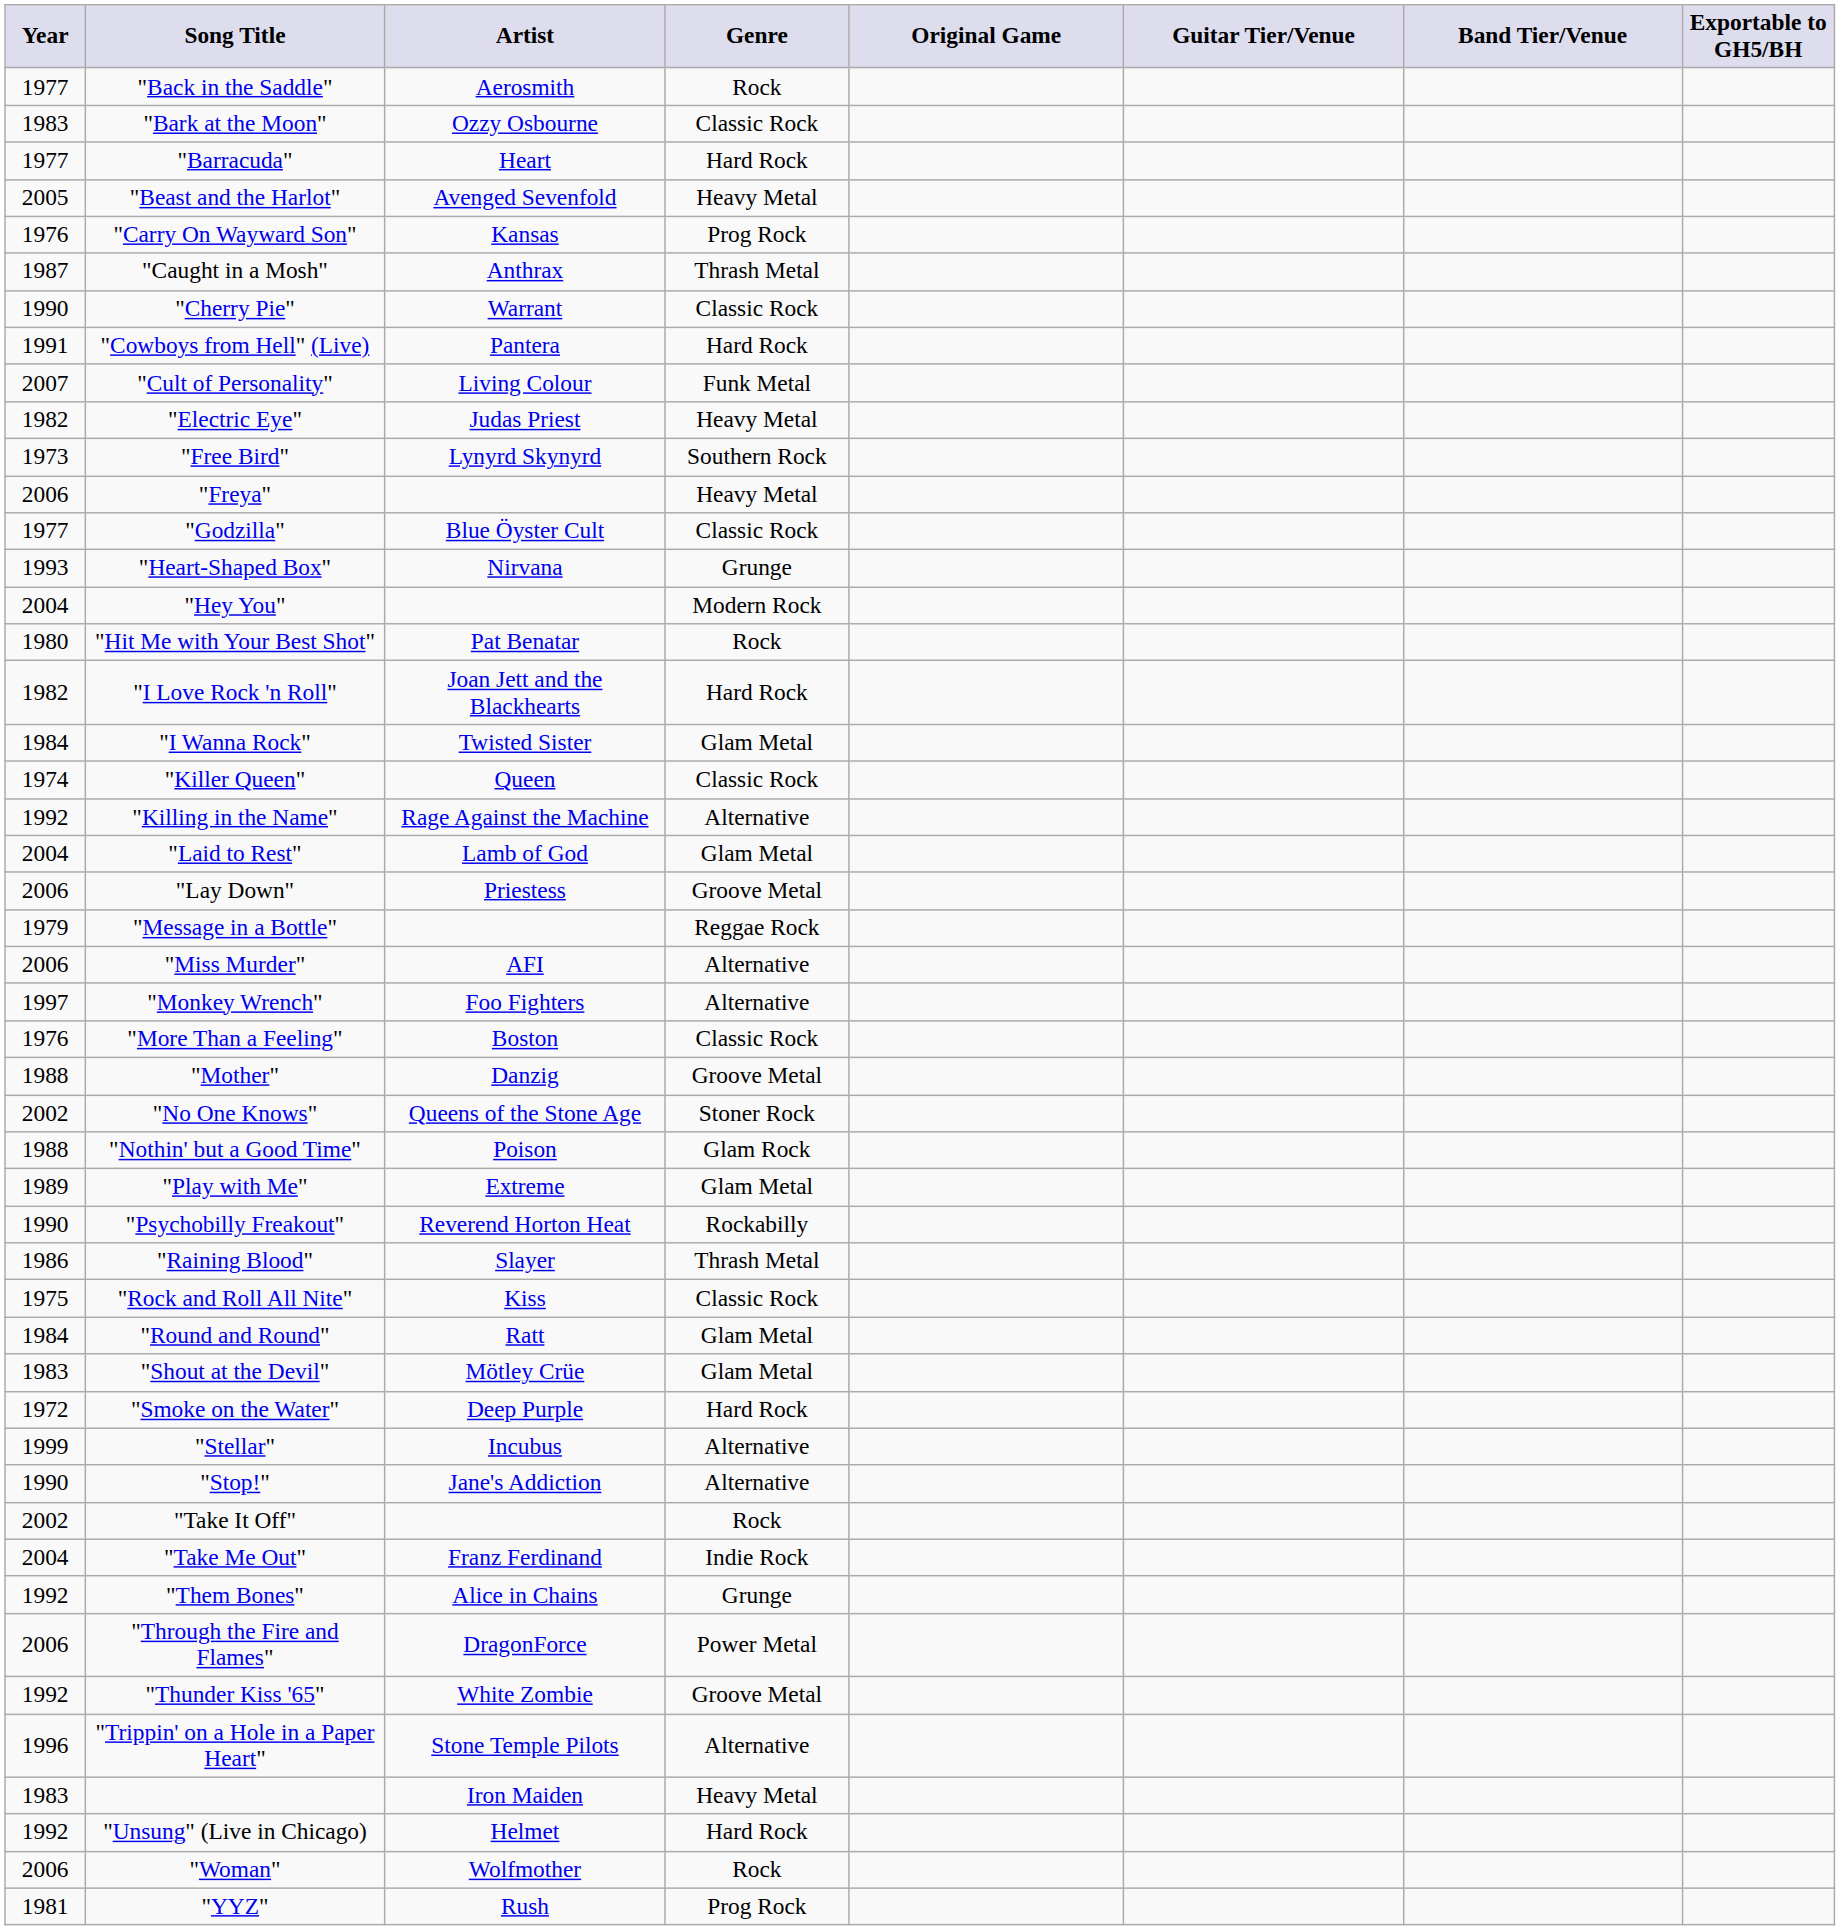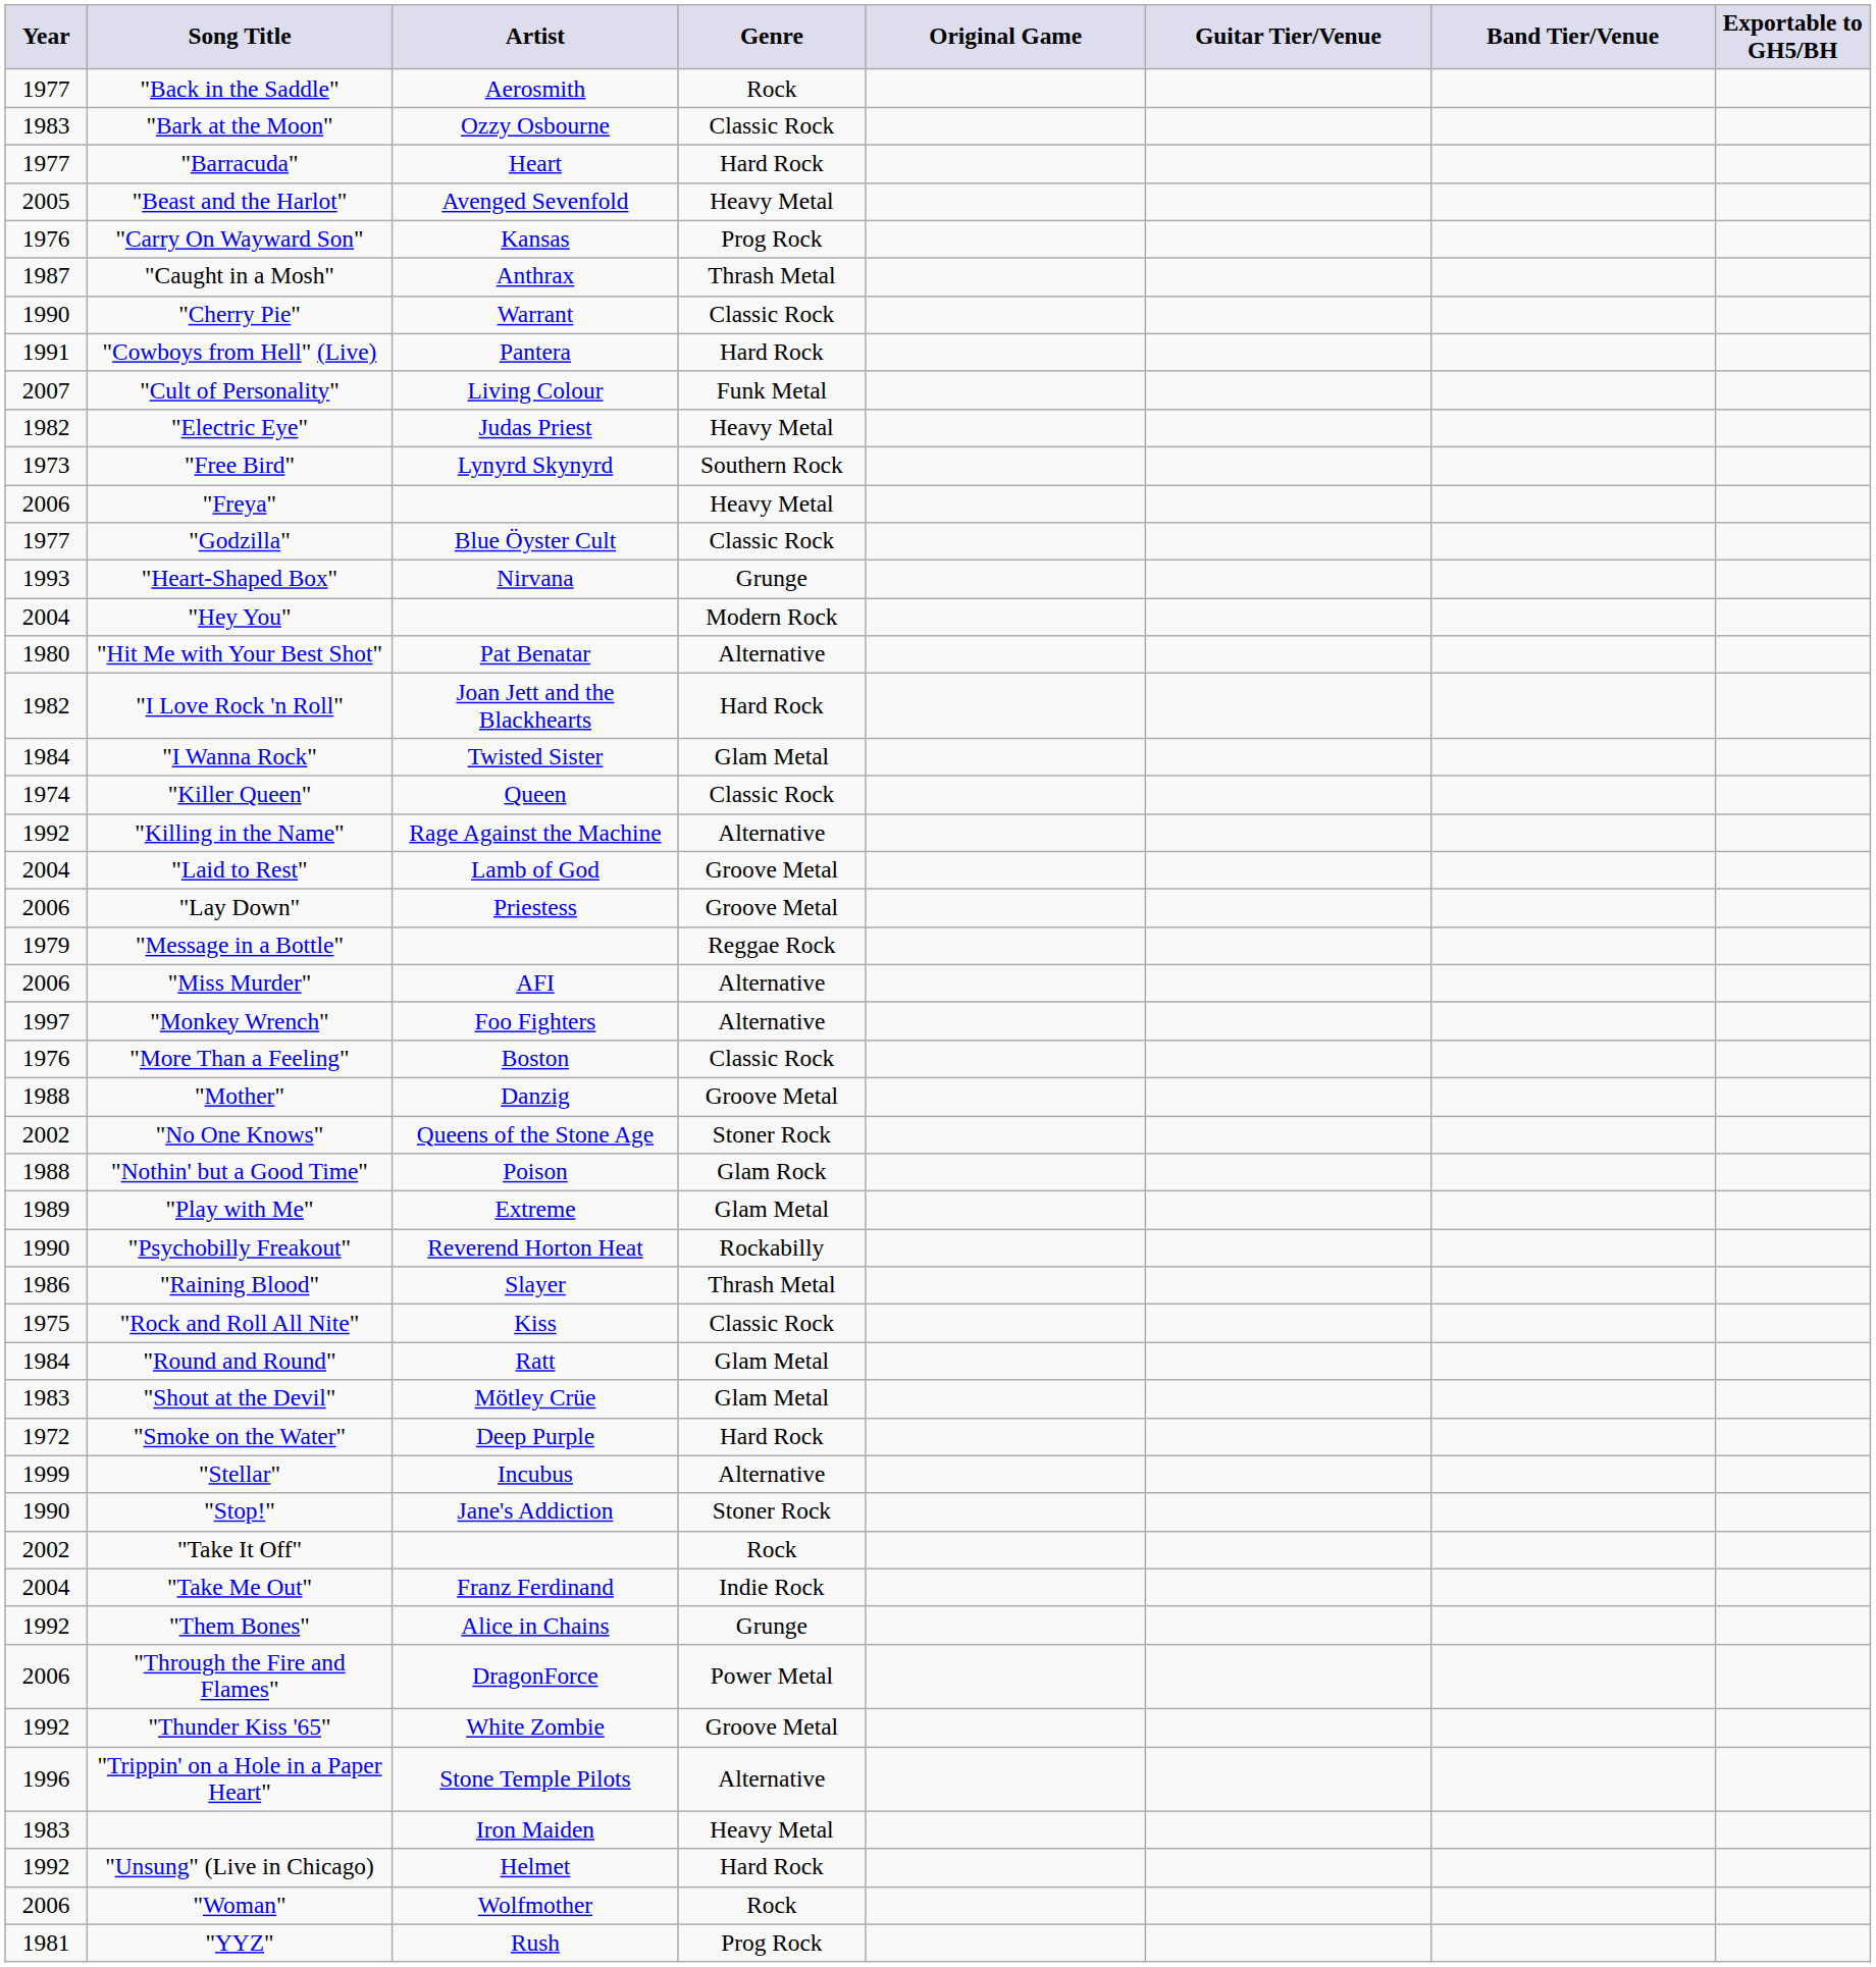"Hit Me with Your Best Shot" | Genre: Rock -> Alternative
"Laid to Rest" | Genre: Glam Metal -> Groove Metal
"Stop!" | Genre: Alternative -> Stoner Rock
